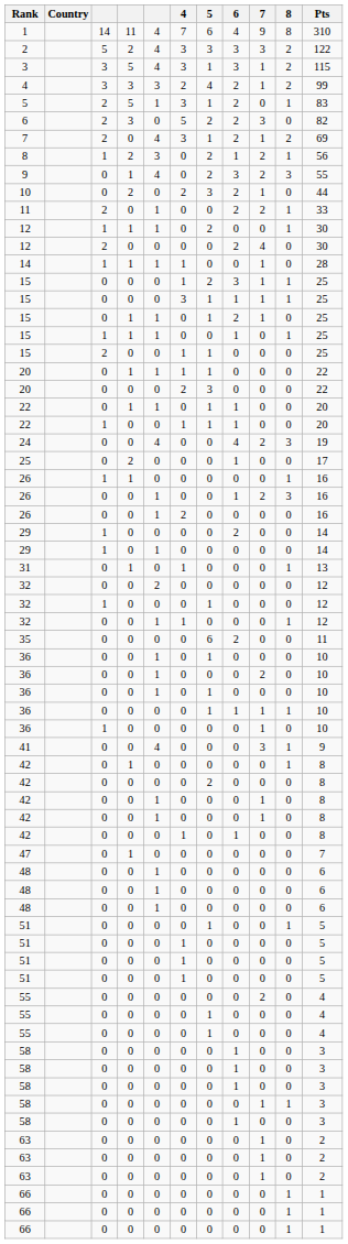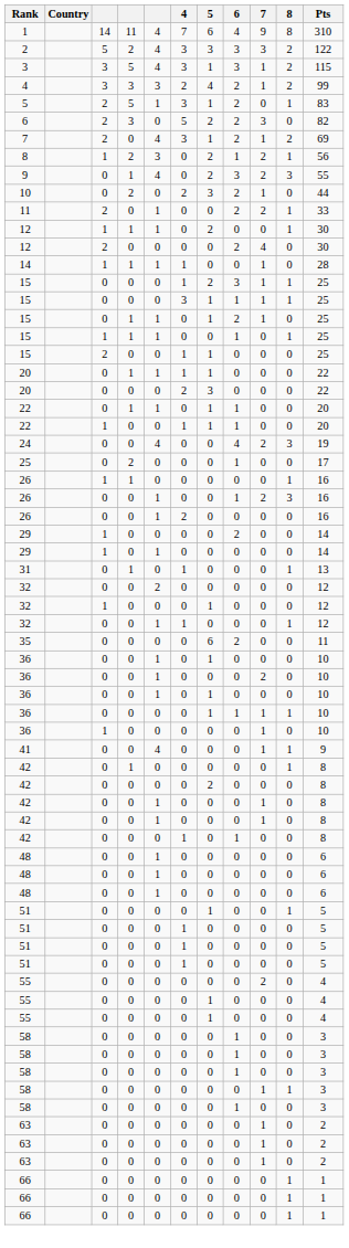41 | 7: 3 -> 1
- row: 47 | 0 | 1 | 0 | 0 | 0 | 0 | 0 | 0 | 7
